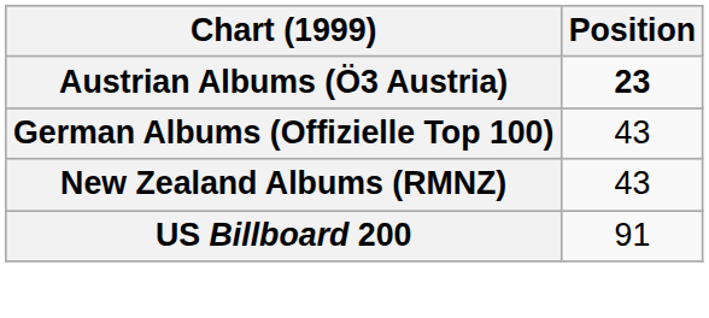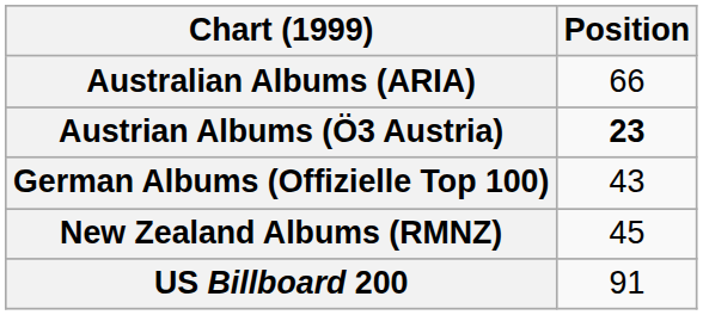+ row: Australian Albums (ARIA) | 66
New Zealand Albums (RMNZ) | Position: 43 -> 45
